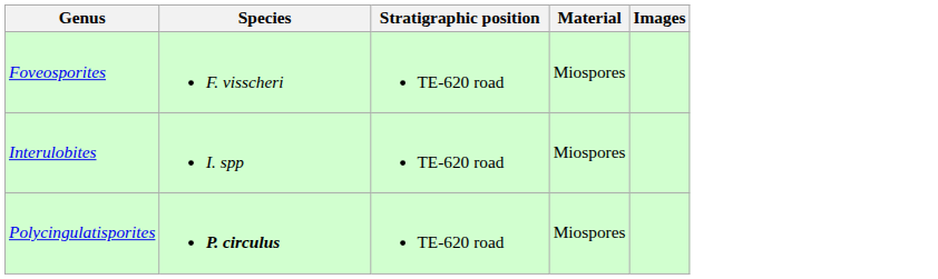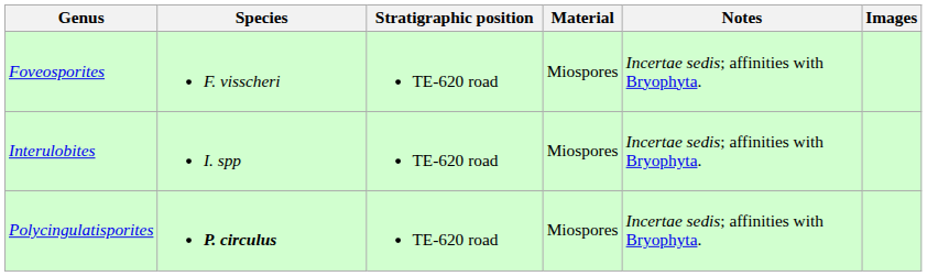+ column: Notes | Incertae sedis; affinities with Bryophyta. | Incertae sedis; affinities with Bryophyta. | Incertae sedis; affinities with Bryophyta.
